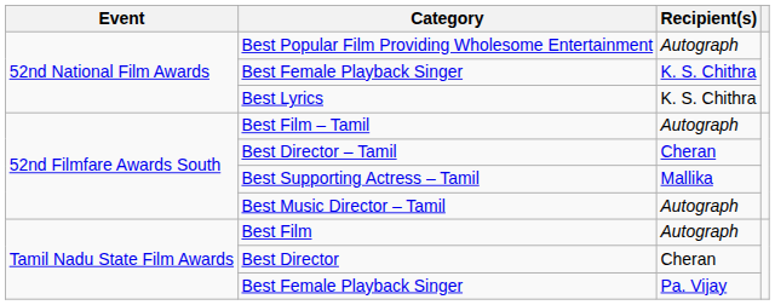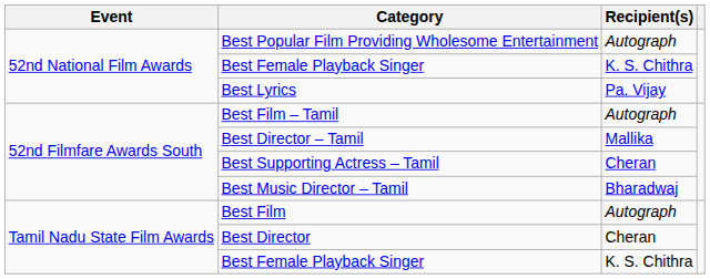Best Lyrics | Recipient(s): K. S. Chithra -> Pa. Vijay
Best Director – Tamil | Recipient(s): Cheran -> Mallika
Best Supporting Actress – Tamil | Recipient(s): Mallika -> Cheran
Best Music Director – Tamil | Recipient(s): Autograph -> Bharadwaj
Tamil Nadu State Film Awards / Best Female Playback Singer | Recipient(s): Pa. Vijay -> K. S. Chithra
